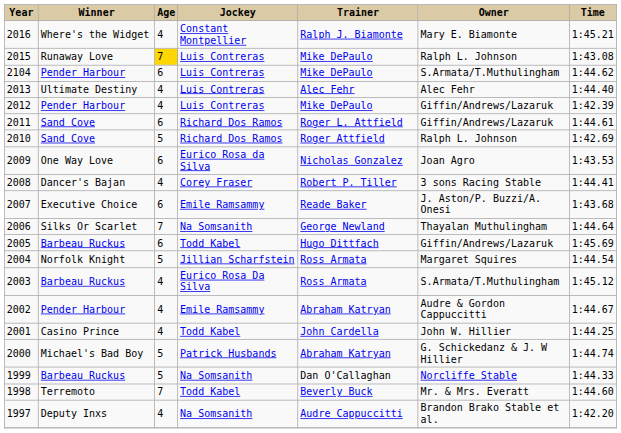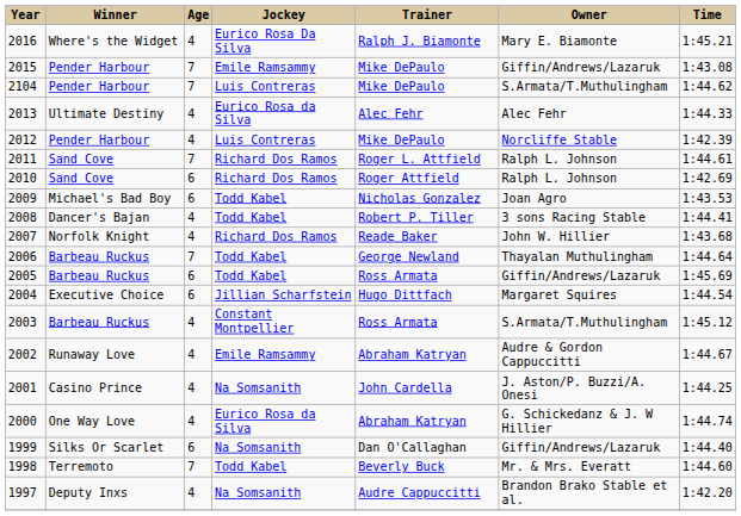2016 | Jockey: Constant Montpellier -> Eurico Rosa Da Silva
2015 | Winner: Runaway Love -> Pender Harbour
2015 | Age: gold background -> no background
2015 | Jockey: Luis Contreras -> Emile Ramsammy
2015 | Owner: Ralph L. Johnson -> Giffin/Andrews/Lazaruk
2104 | Age: 6 -> 7
2013 | Jockey: Luis Contreras -> Eurico Rosa da Silva
2013 | Time: 1:44.40 -> 1:44.33
2012 | Owner: Giffin/Andrews/Lazaruk -> Norcliffe Stable
2011 | Age: 6 -> 7
2011 | Owner: Giffin/Andrews/Lazaruk -> Ralph L. Johnson
2010 | Age: 5 -> 6
2009 | Winner: One Way Love -> Michael's Bad Boy
2009 | Jockey: Eurico Rosa da Silva -> Todd Kabel
2008 | Jockey: Corey Fraser -> Todd Kabel
2007 | Winner: Executive Choice -> Norfolk Knight
2007 | Age: 6 -> 4
2007 | Jockey: Emile Ramsammy -> Richard Dos Ramos
2007 | Owner: J. Aston/P. Buzzi/A. Onesi -> John W. Hillier
2006 | Winner: Silks Or Scarlet -> Barbeau Ruckus
2006 | Jockey: Na Somsanith -> Todd Kabel
2005 | Trainer: Hugo Dittfach -> Ross Armata
2004 | Winner: Norfolk Knight -> Executive Choice
2004 | Age: 5 -> 6
2004 | Trainer: Ross Armata -> Hugo Dittfach
2003 | Jockey: Eurico Rosa Da Silva -> Constant Montpellier
2002 | Winner: Pender Harbour -> Runaway Love
2001 | Jockey: Todd Kabel -> Na Somsanith
2001 | Owner: John W. Hillier -> J. Aston/P. Buzzi/A. Onesi
2000 | Winner: Michael's Bad Boy -> One Way Love
2000 | Age: 5 -> 4
2000 | Jockey: Patrick Husbands -> Eurico Rosa da Silva
1999 | Winner: Barbeau Ruckus -> Silks Or Scarlet
1999 | Age: 5 -> 6
1999 | Owner: Norcliffe Stable -> Giffin/Andrews/Lazaruk
1999 | Time: 1:44.33 -> 1:44.40
